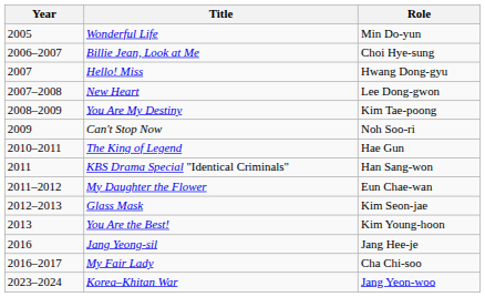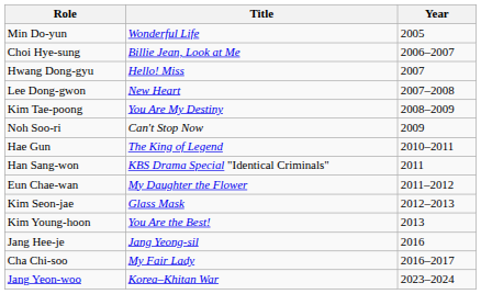columns swapped: Year <-> Role
